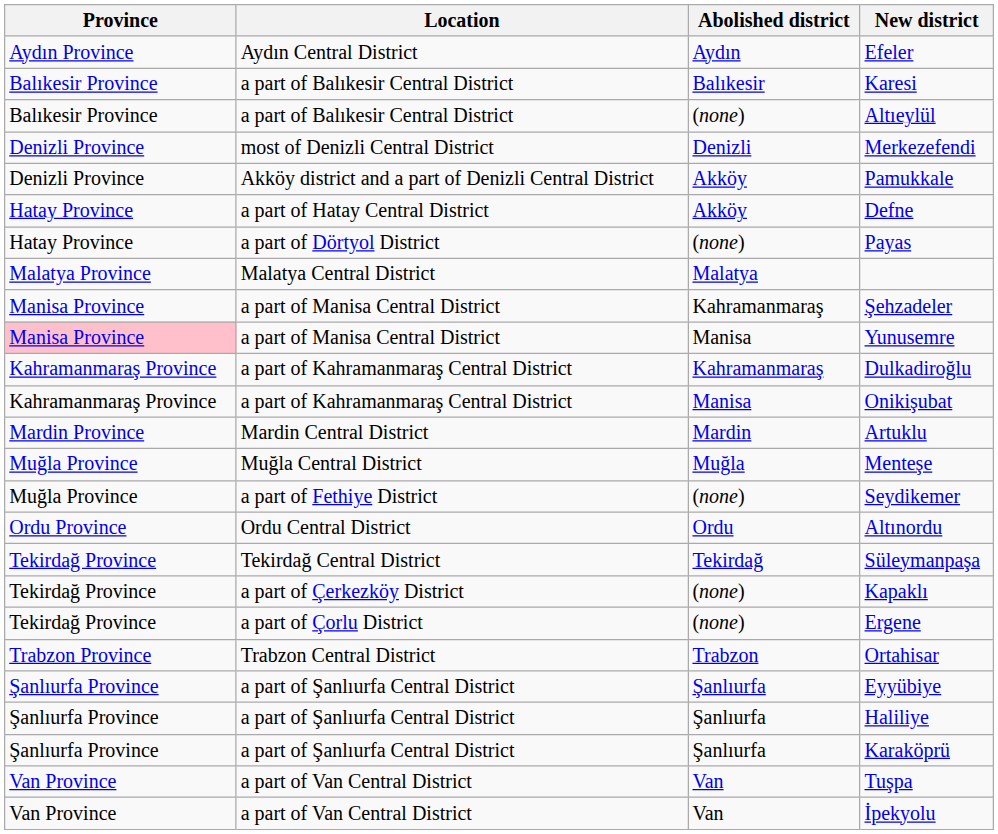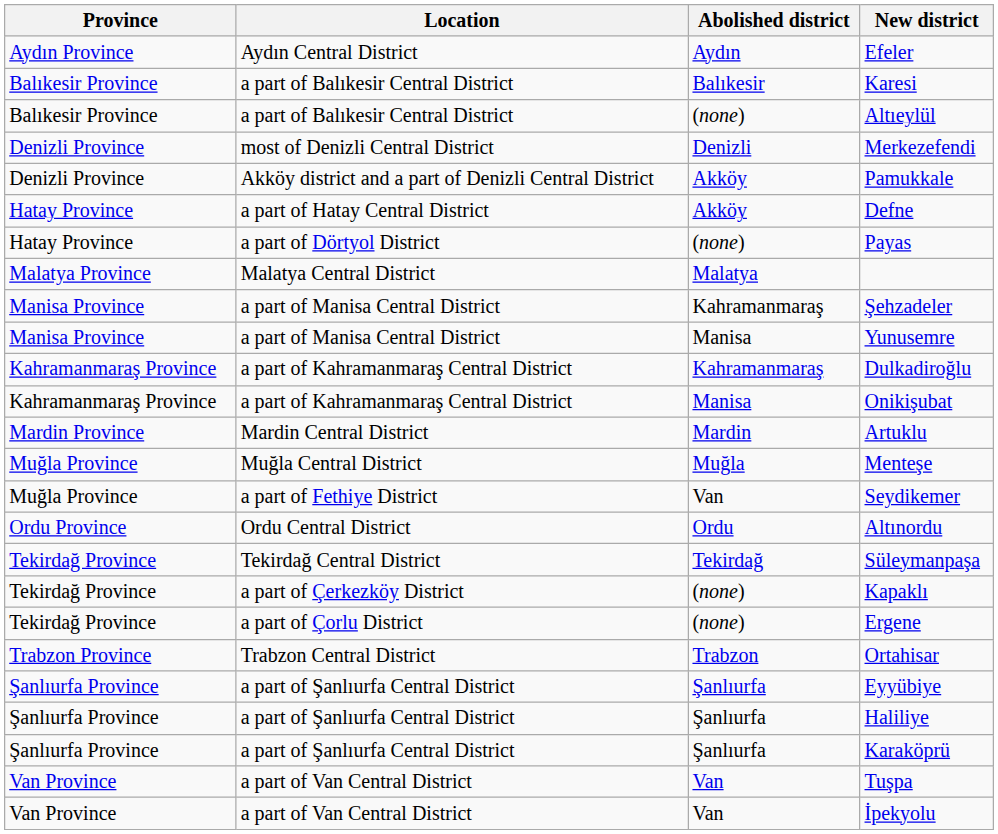Yunusemre | Province: pink background -> no background
Seydikemer | Abolished district: (none) -> Van
